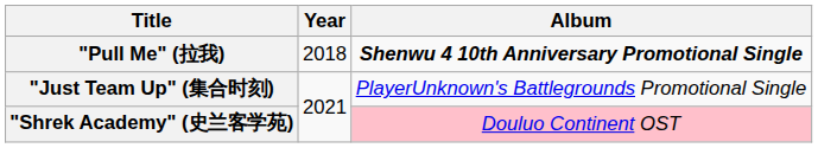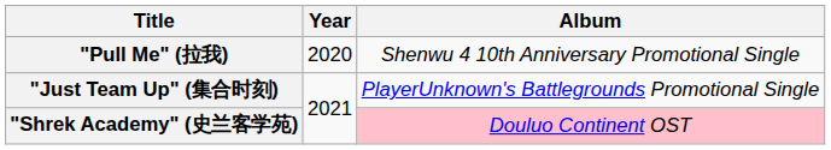"Pull Me" (拉我) | Year: 2018 -> 2020
"Pull Me" (拉我) | Album: bold -> normal
